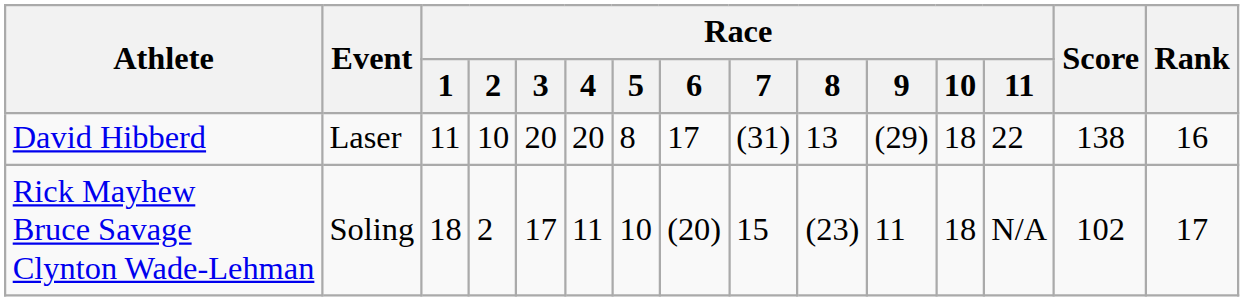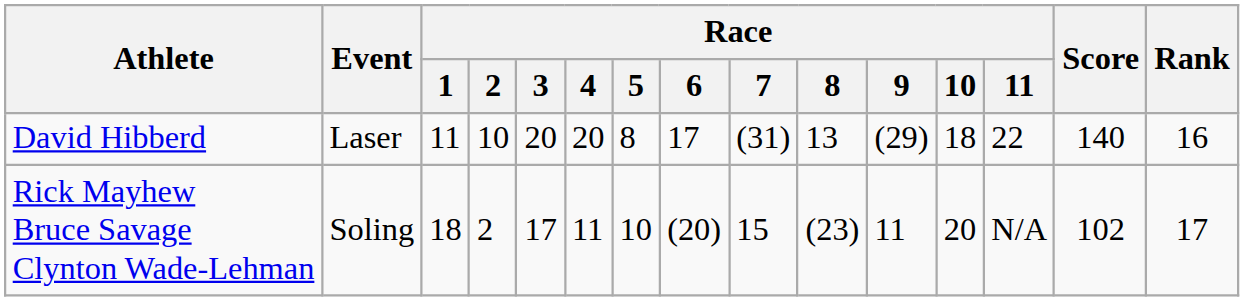David Hibberd | Score: 138 -> 140
Rick Mayhew Bruce Savage Clynton Wade-Lehman | Race / 10: 18 -> 20
